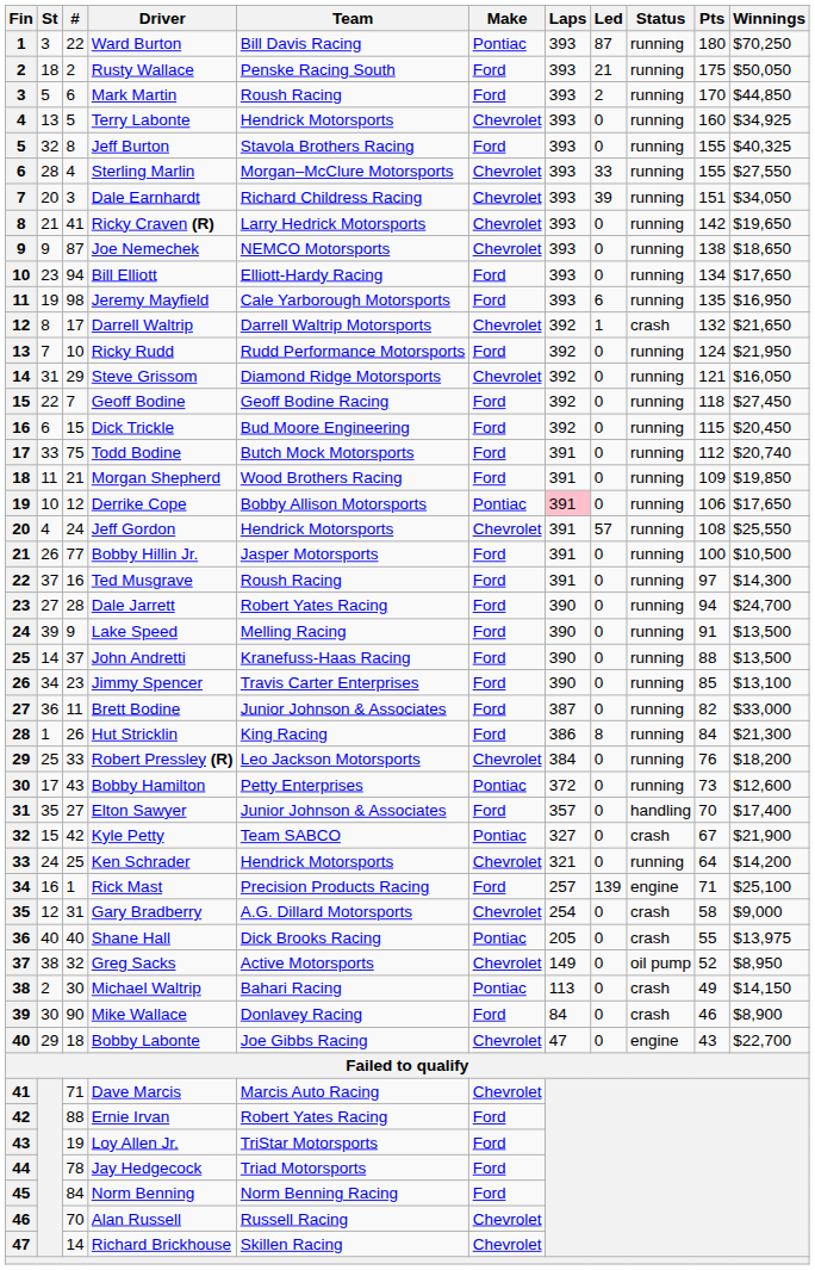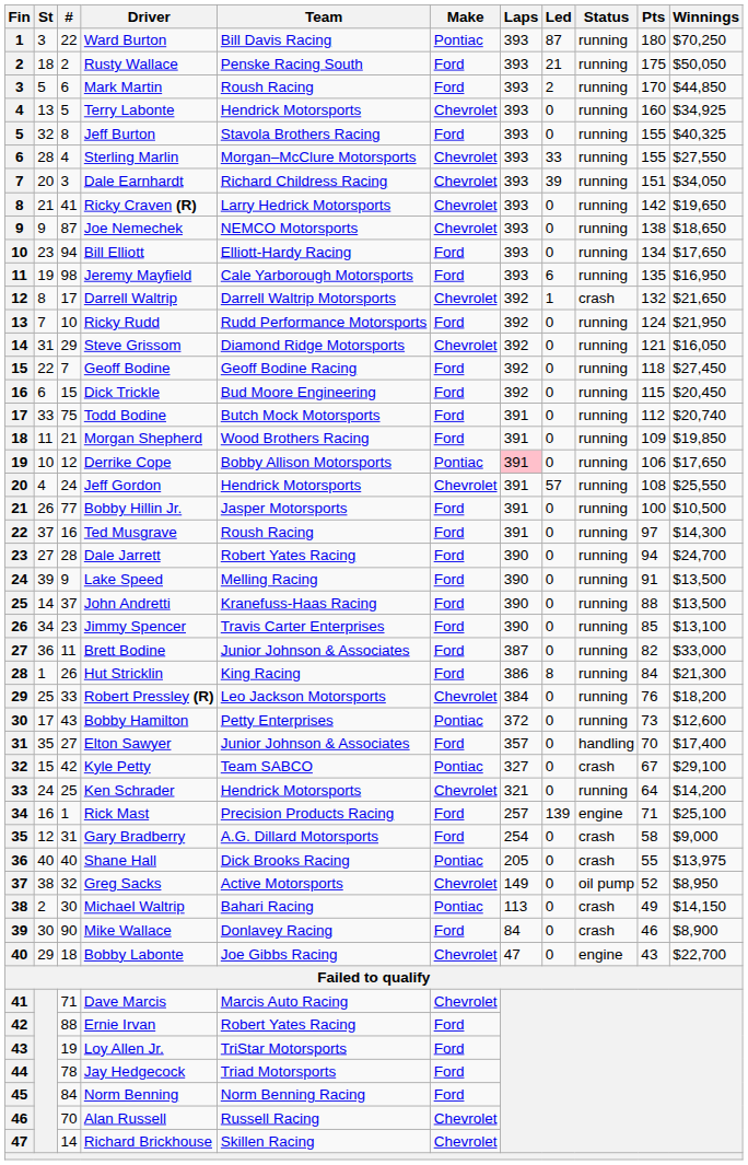Kyle Petty | Winnings: $21,900 -> $29,100
Gary Bradberry | Make: Chevrolet -> Ford
